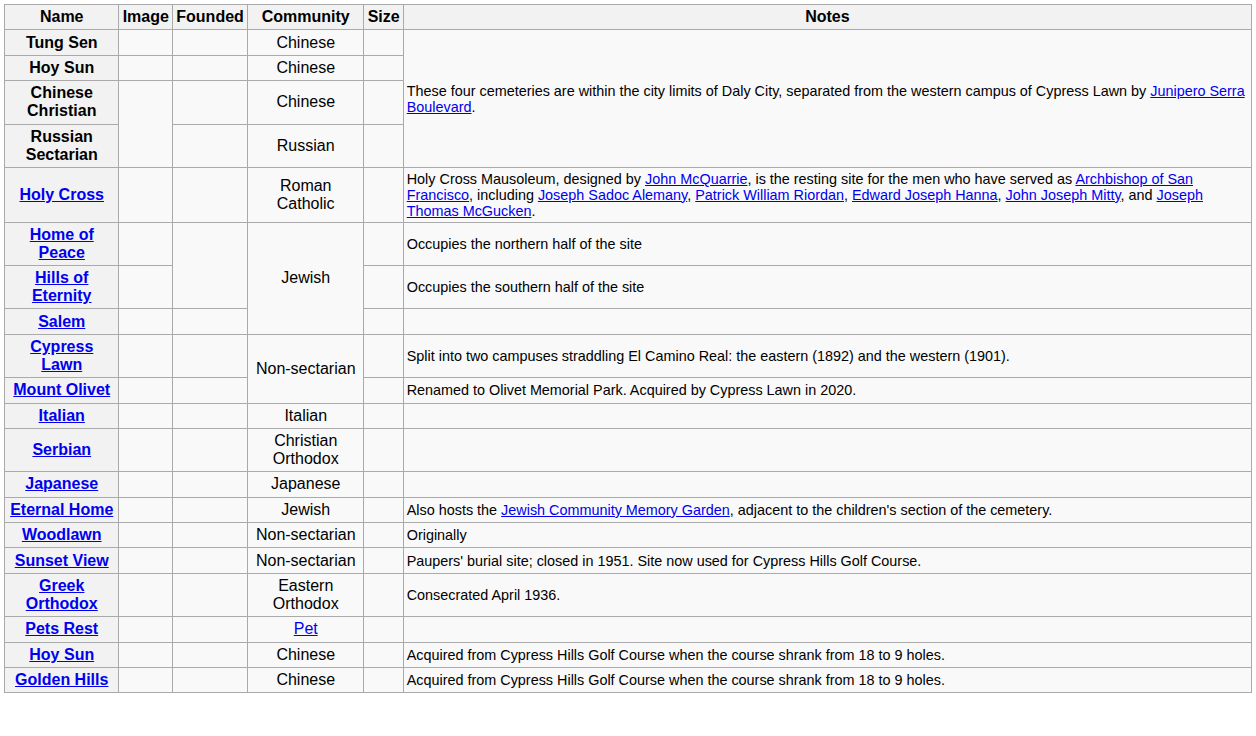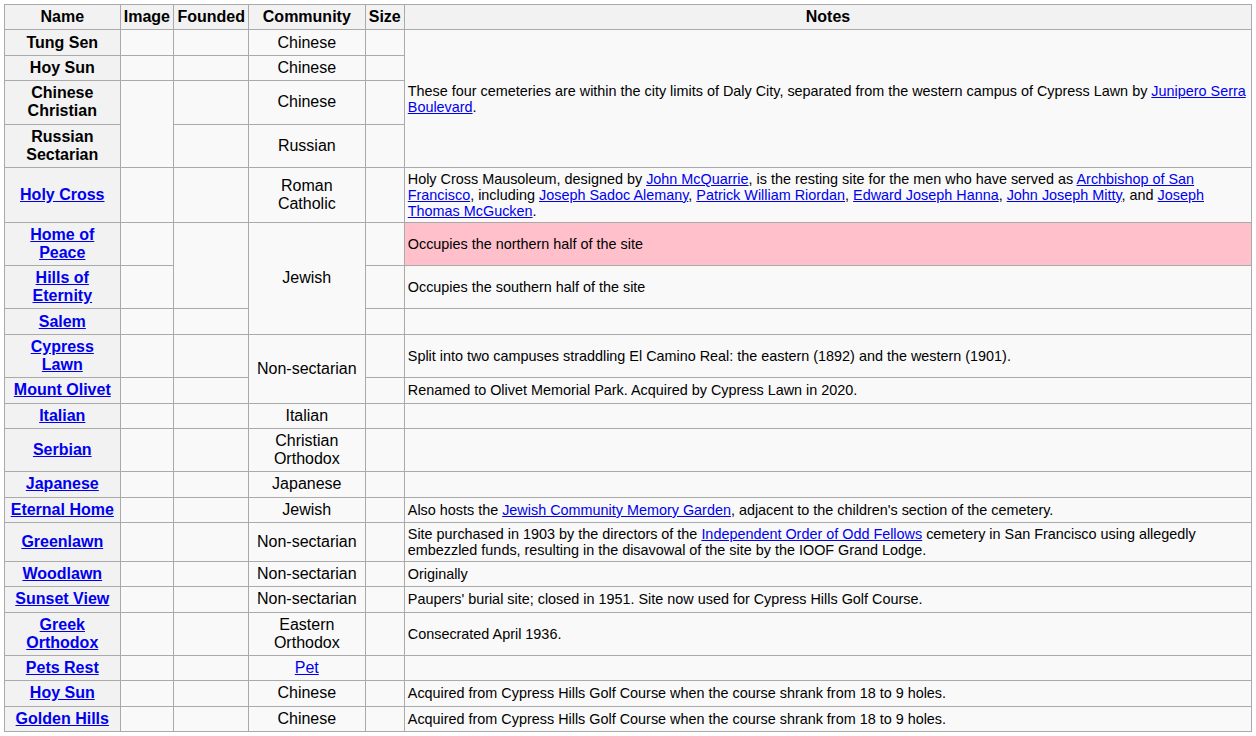Home of Peace | Notes: no background -> pink background
+ row: Greenlawn | Non-sectarian | Site purchased in 1903 by the directors of the Independent Order of Odd Fellows cemetery in San Francisco using allegedly embezzled funds, resulting in the disavowal of the site by the IOOF Grand Lodge.
